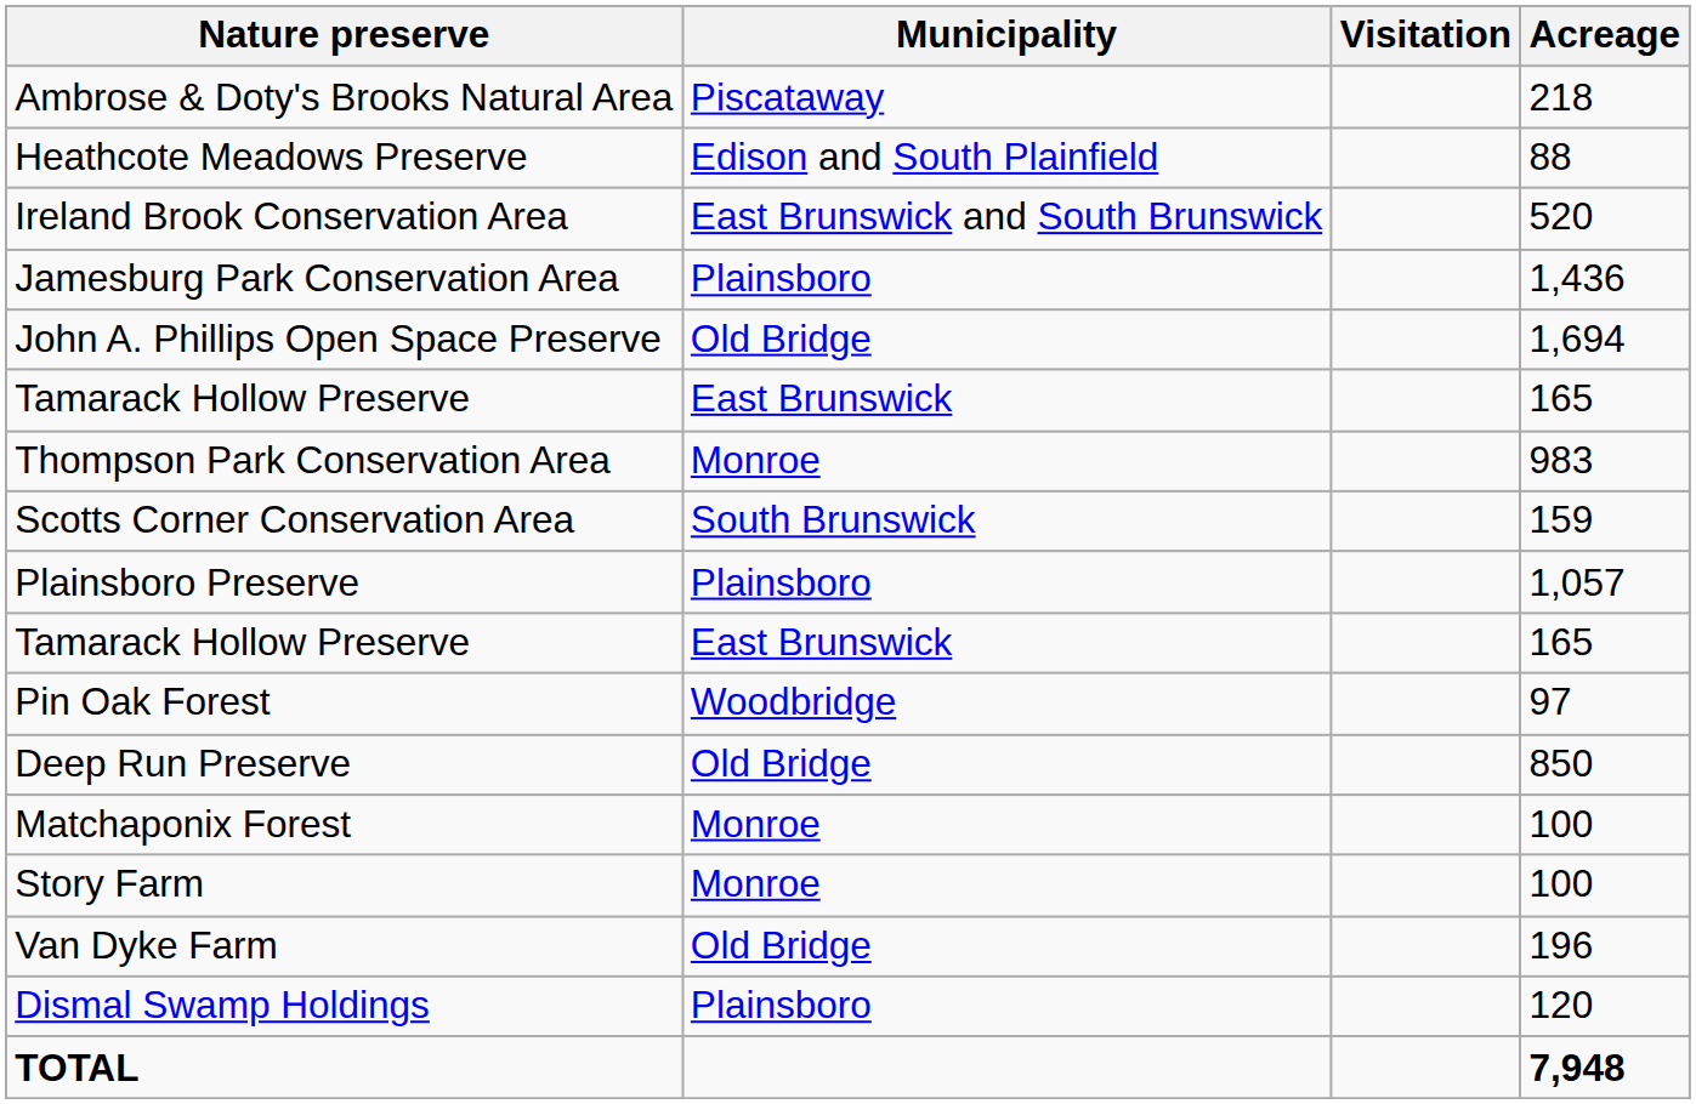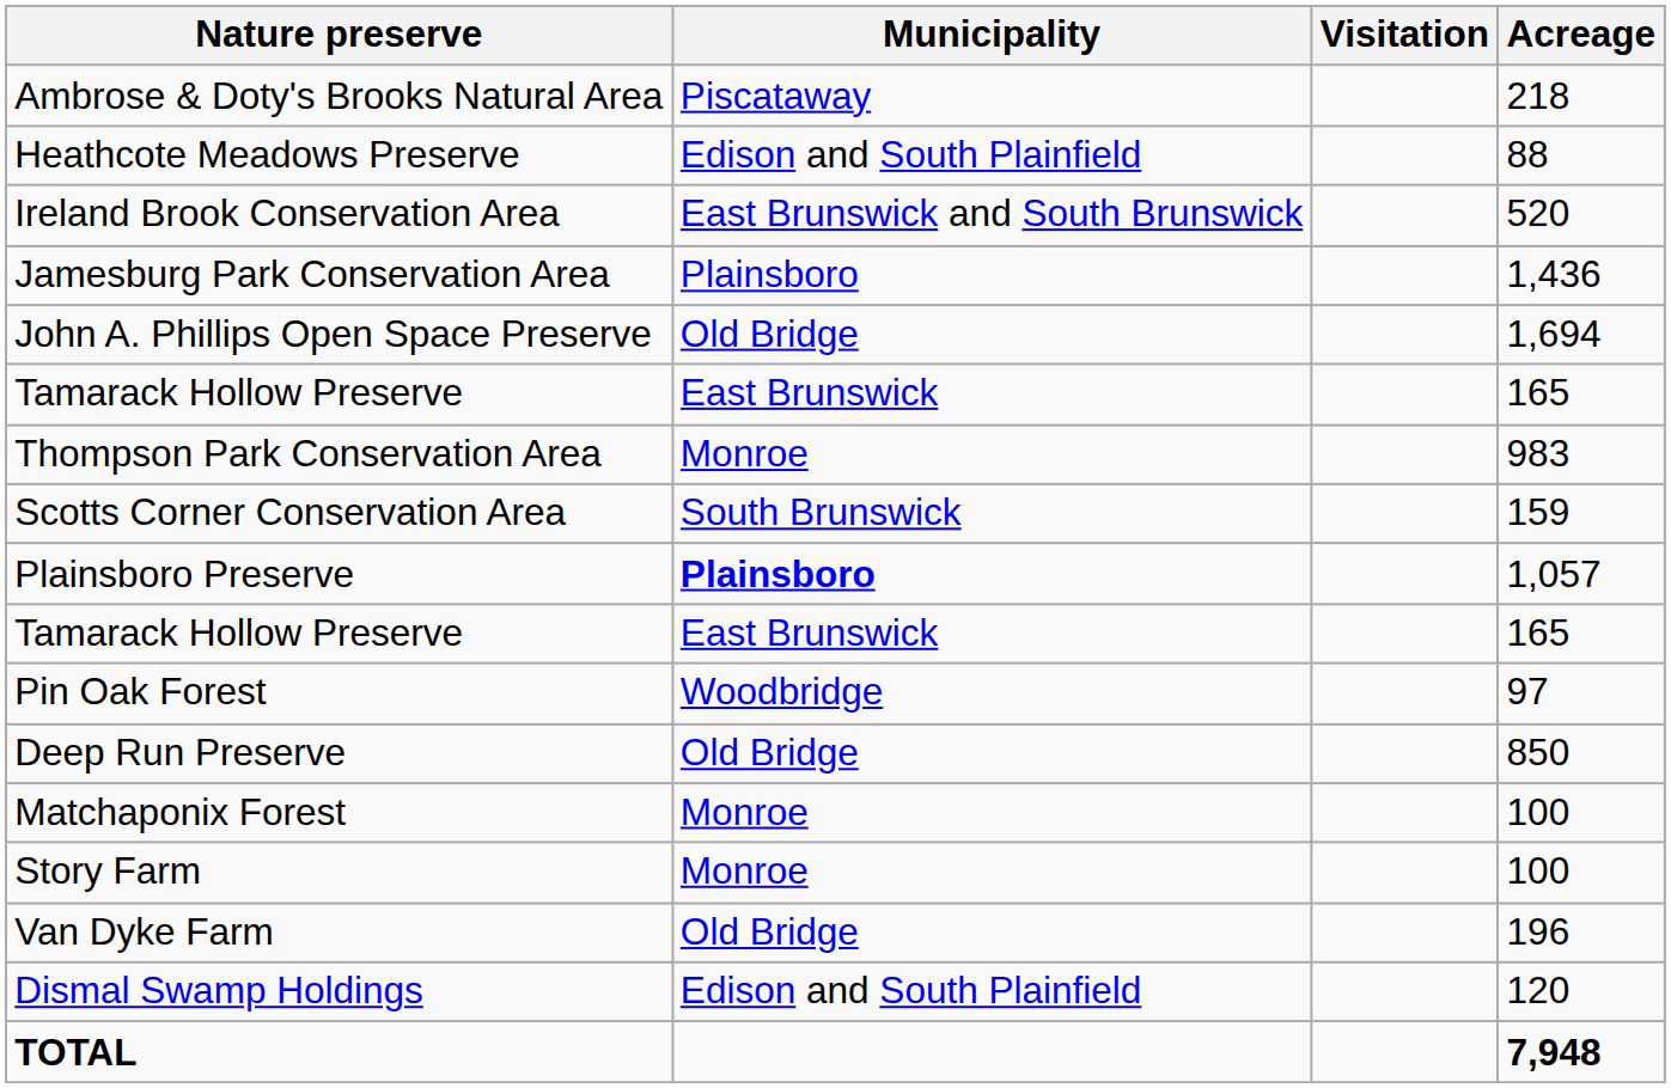Plainsboro Preserve | Municipality: normal -> bold
Dismal Swamp Holdings | Municipality: Plainsboro -> Edison and South Plainfield
